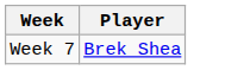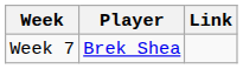+ column: Link
